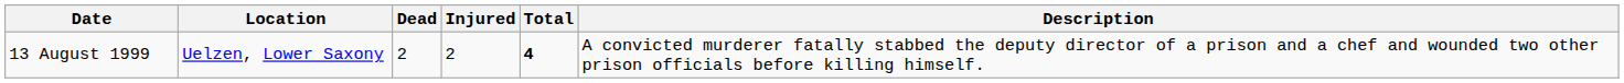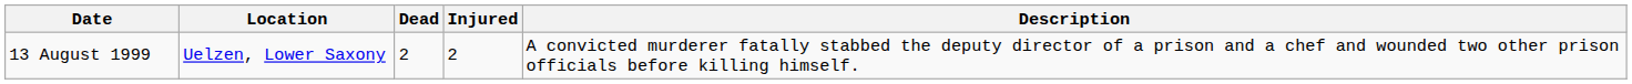- column: Total | 4
